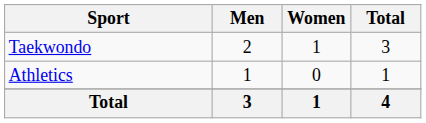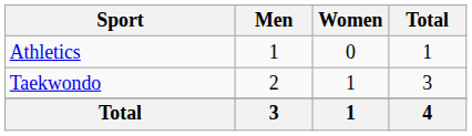rows swapped: Athletics <-> Taekwondo
